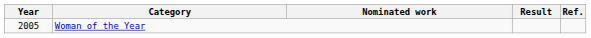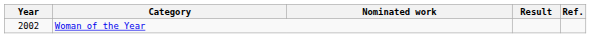Woman of the Year | Year: 2005 -> 2002
